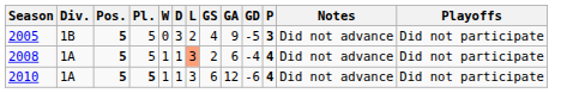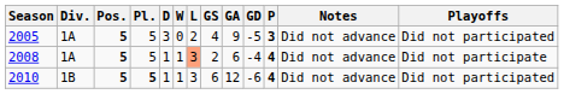columns swapped: W <-> D
2005 | Div.: 1B -> 1A
2005 | Playoffs: Did not participate -> Did not participated
2010 | Div.: 1A -> 1B
2010 | Playoffs: Did not participate -> Did not participated
